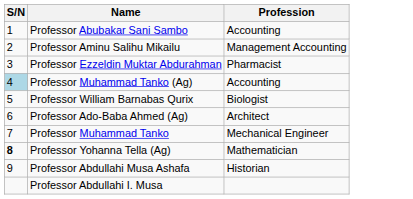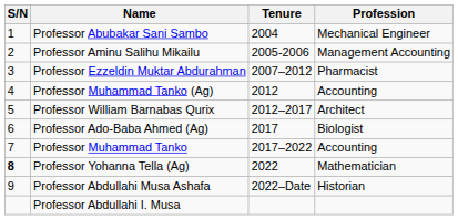+ column: Tenure | 2004 | 2005-2006 | 2007–2012 | 2012 | 2012–2017 | 2017 | 2017–2022 | 2022 | 2022–Date
Professor Abubakar Sani Sambo | Profession: Accounting -> Mechanical Engineer
Professor Muhammad Tanko (Ag) | S/N: lightblue background -> no background
Professor William Barnabas Qurix | Profession: Biologist -> Architect
Professor Ado-Baba Ahmed (Ag) | Profession: Architect -> Biologist
Professor Muhammad Tanko | Profession: Mechanical Engineer -> Accounting
